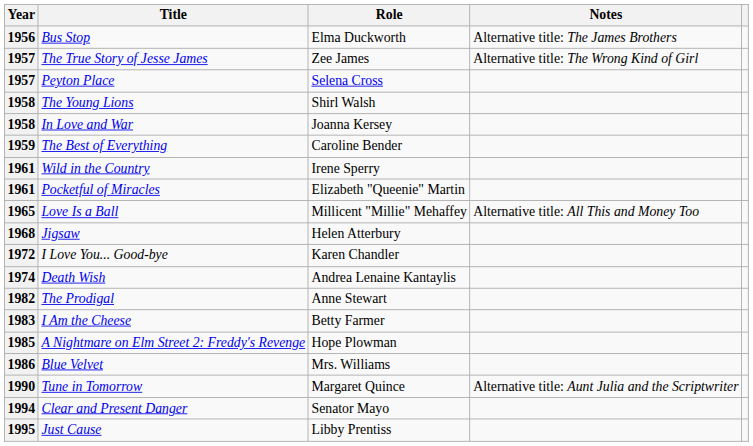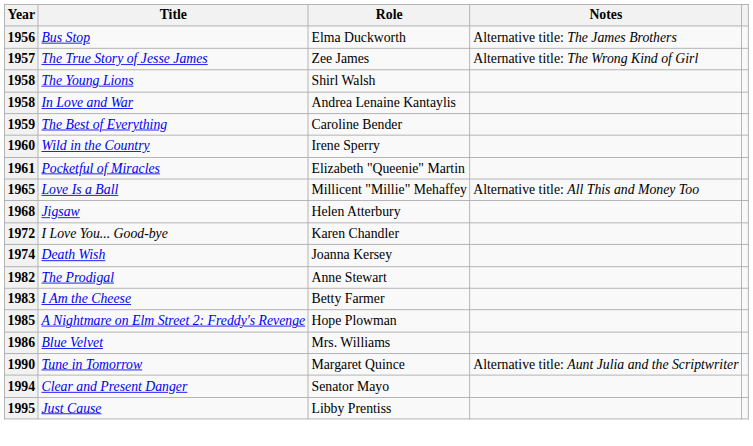- row: 1957 | Peyton Place | Selena Cross
In Love and War | Role: Joanna Kersey -> Andrea Lenaine Kantaylis
Wild in the Country | Year: 1961 -> 1960
Death Wish | Role: Andrea Lenaine Kantaylis -> Joanna Kersey
